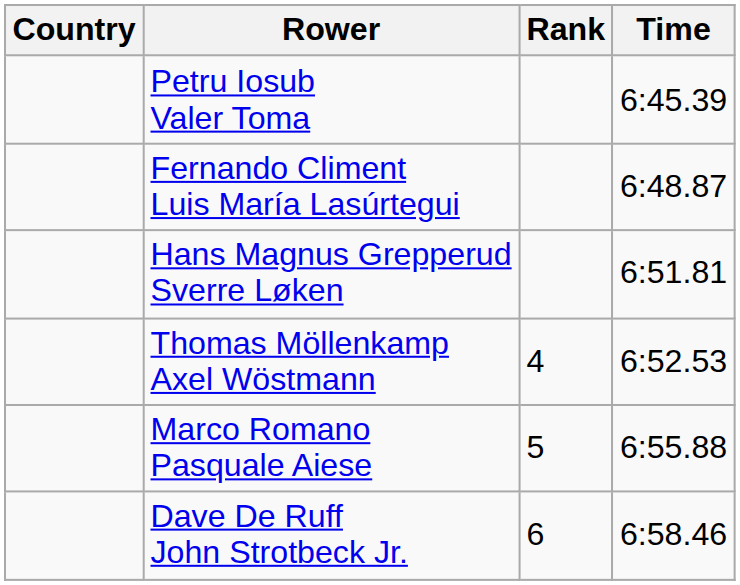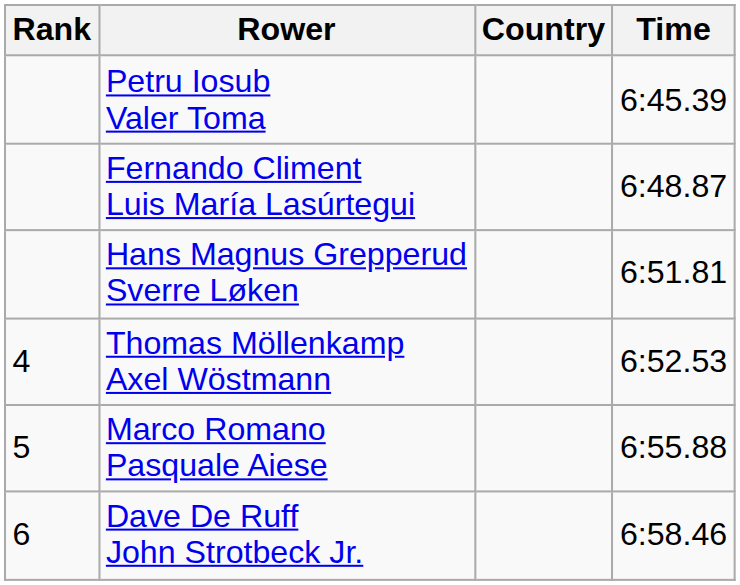columns swapped: Rank <-> Country
